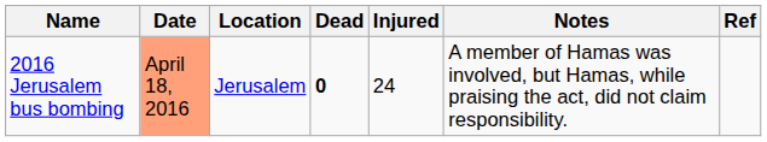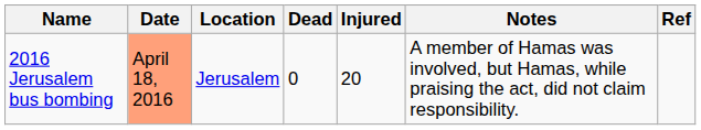2016 Jerusalem bus bombing | Dead: bold -> normal
2016 Jerusalem bus bombing | Injured: 24 -> 20
